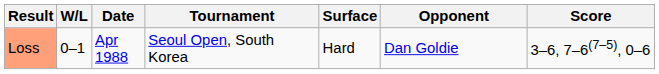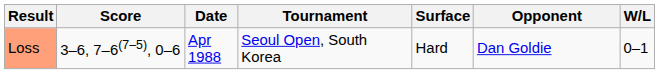columns swapped: W/L <-> Score
